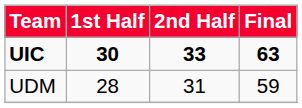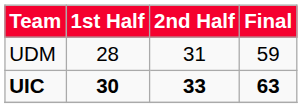rows swapped: UDM <-> UIC
